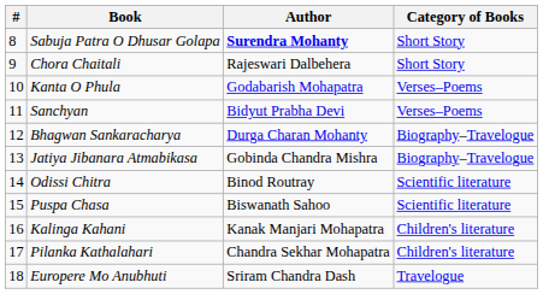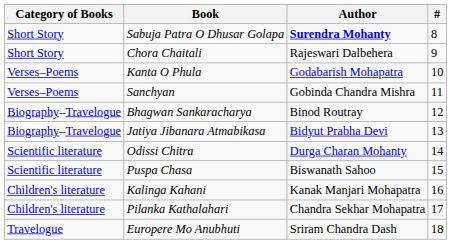columns swapped: # <-> Category of Books
Sanchyan | Author: Bidyut Prabha Devi -> Gobinda Chandra Mishra
Bhagwan Sankaracharya | Author: Durga Charan Mohanty -> Binod Routray
Jatiya Jibanara Atmabikasa | Author: Gobinda Chandra Mishra -> Bidyut Prabha Devi
Odissi Chitra | Author: Binod Routray -> Durga Charan Mohanty
